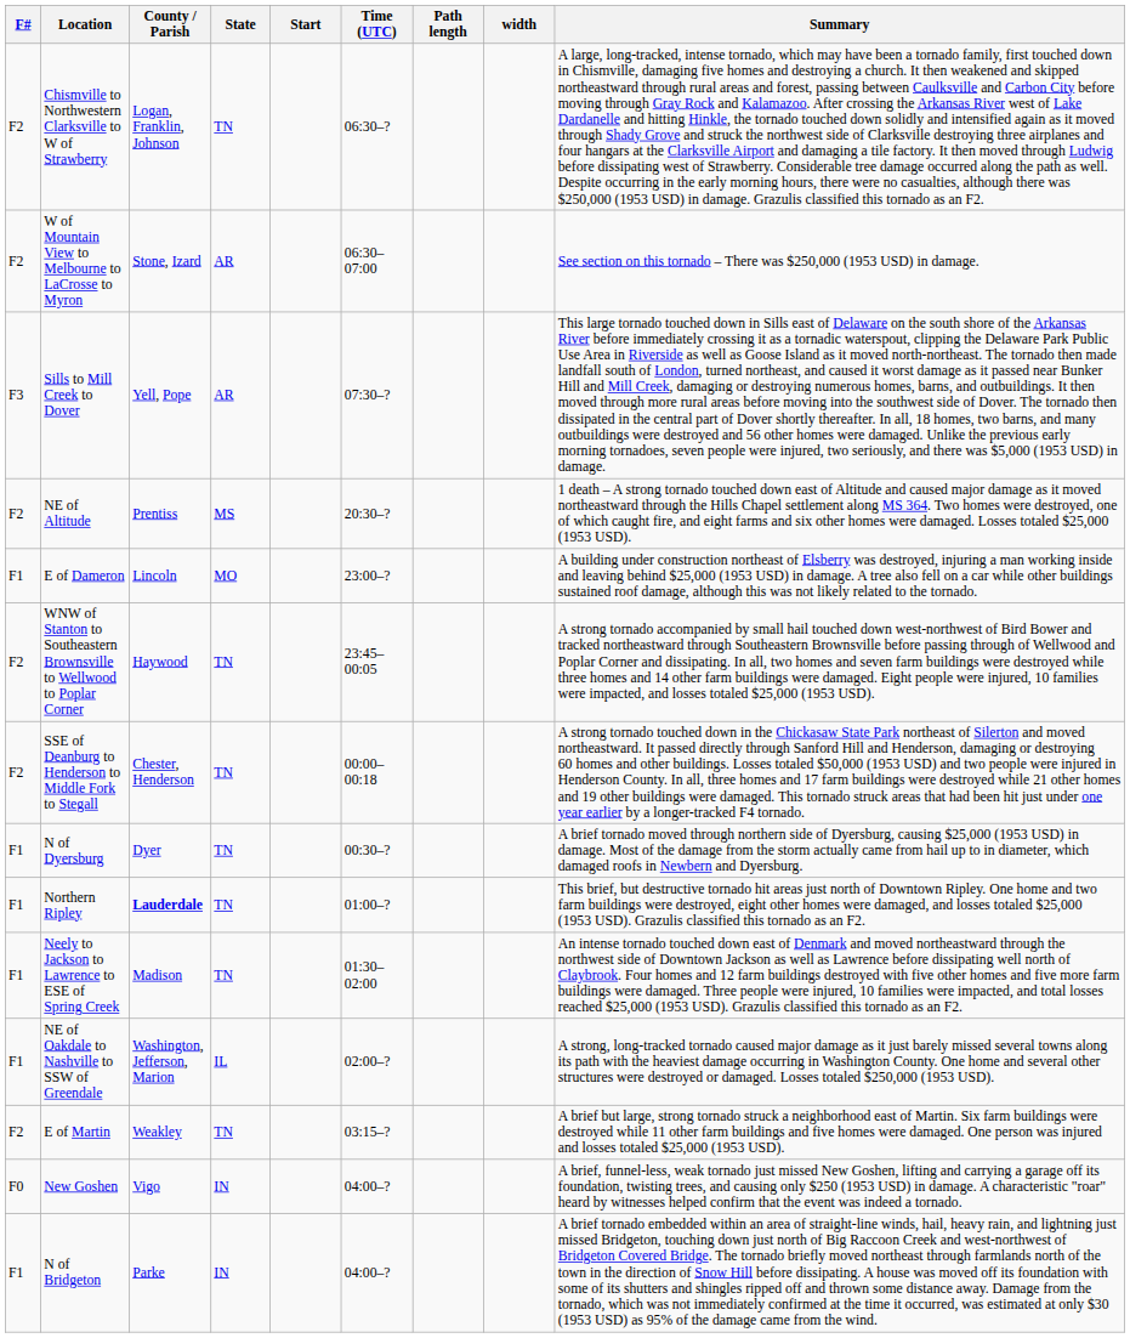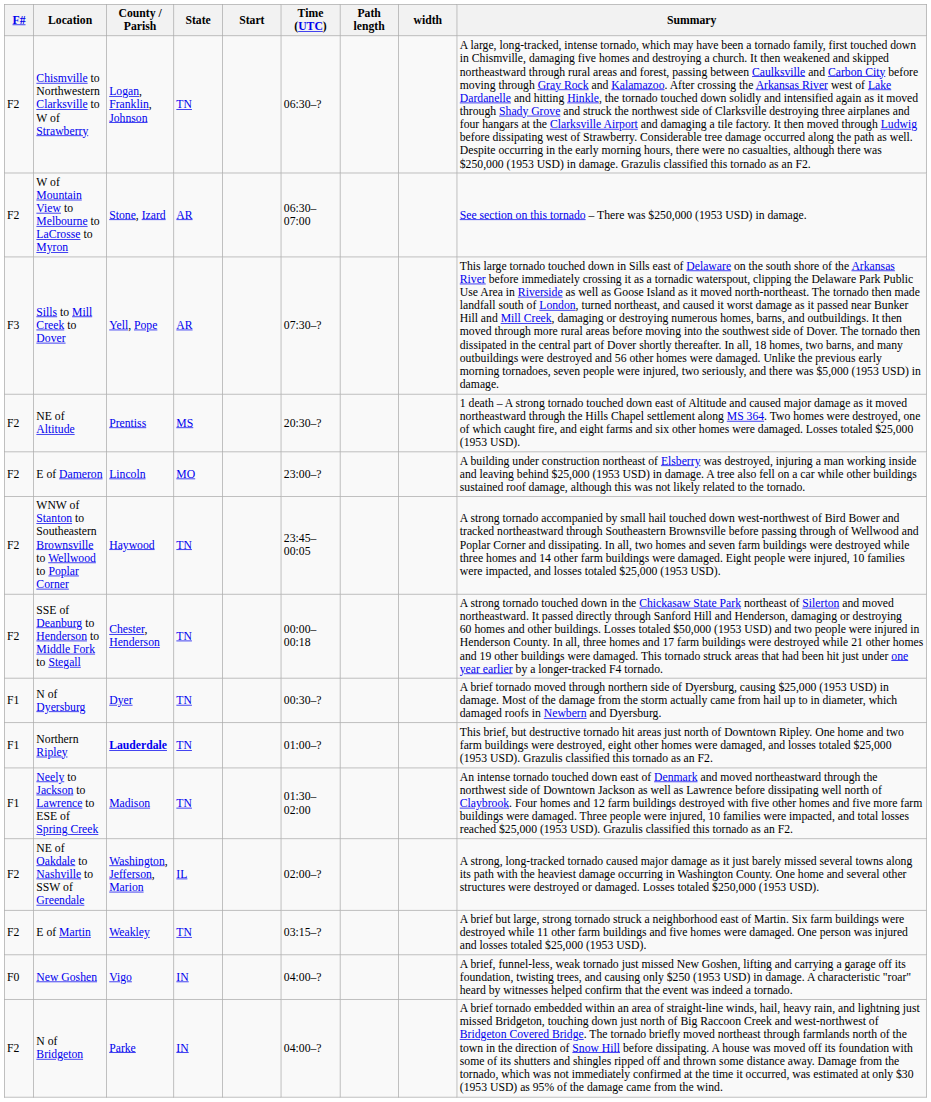E of Dameron | F#: F1 -> F2
NE of Oakdale to Nashville to SSW of Greendale | F#: F1 -> F2
N of Bridgeton | F#: F1 -> F2
